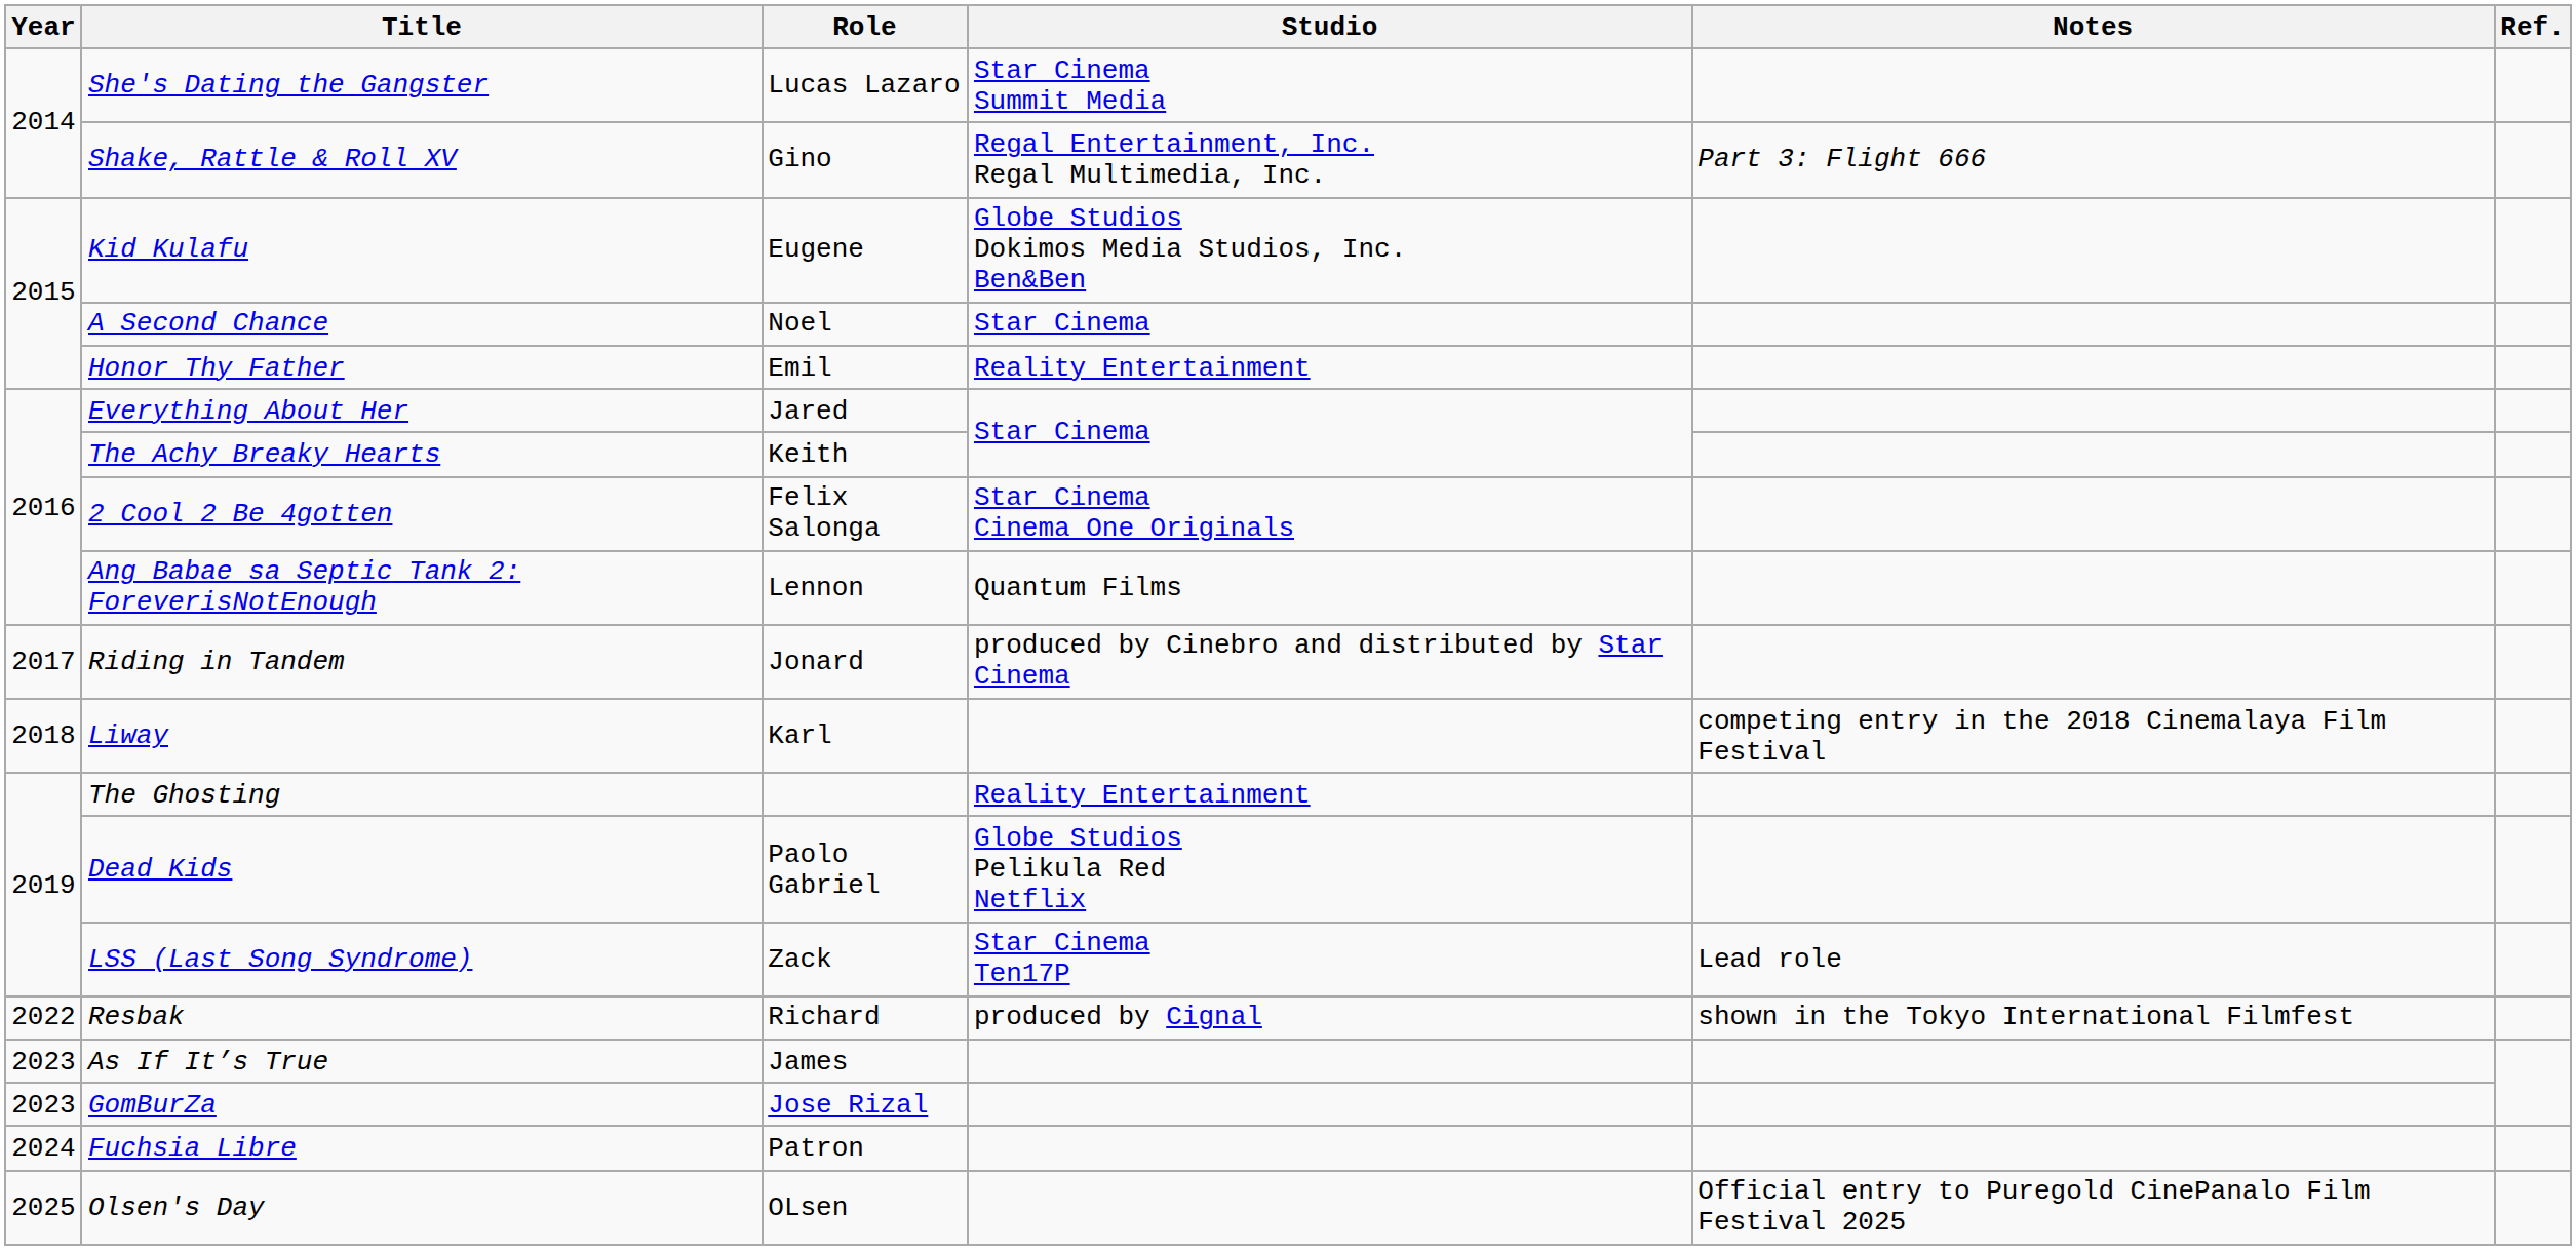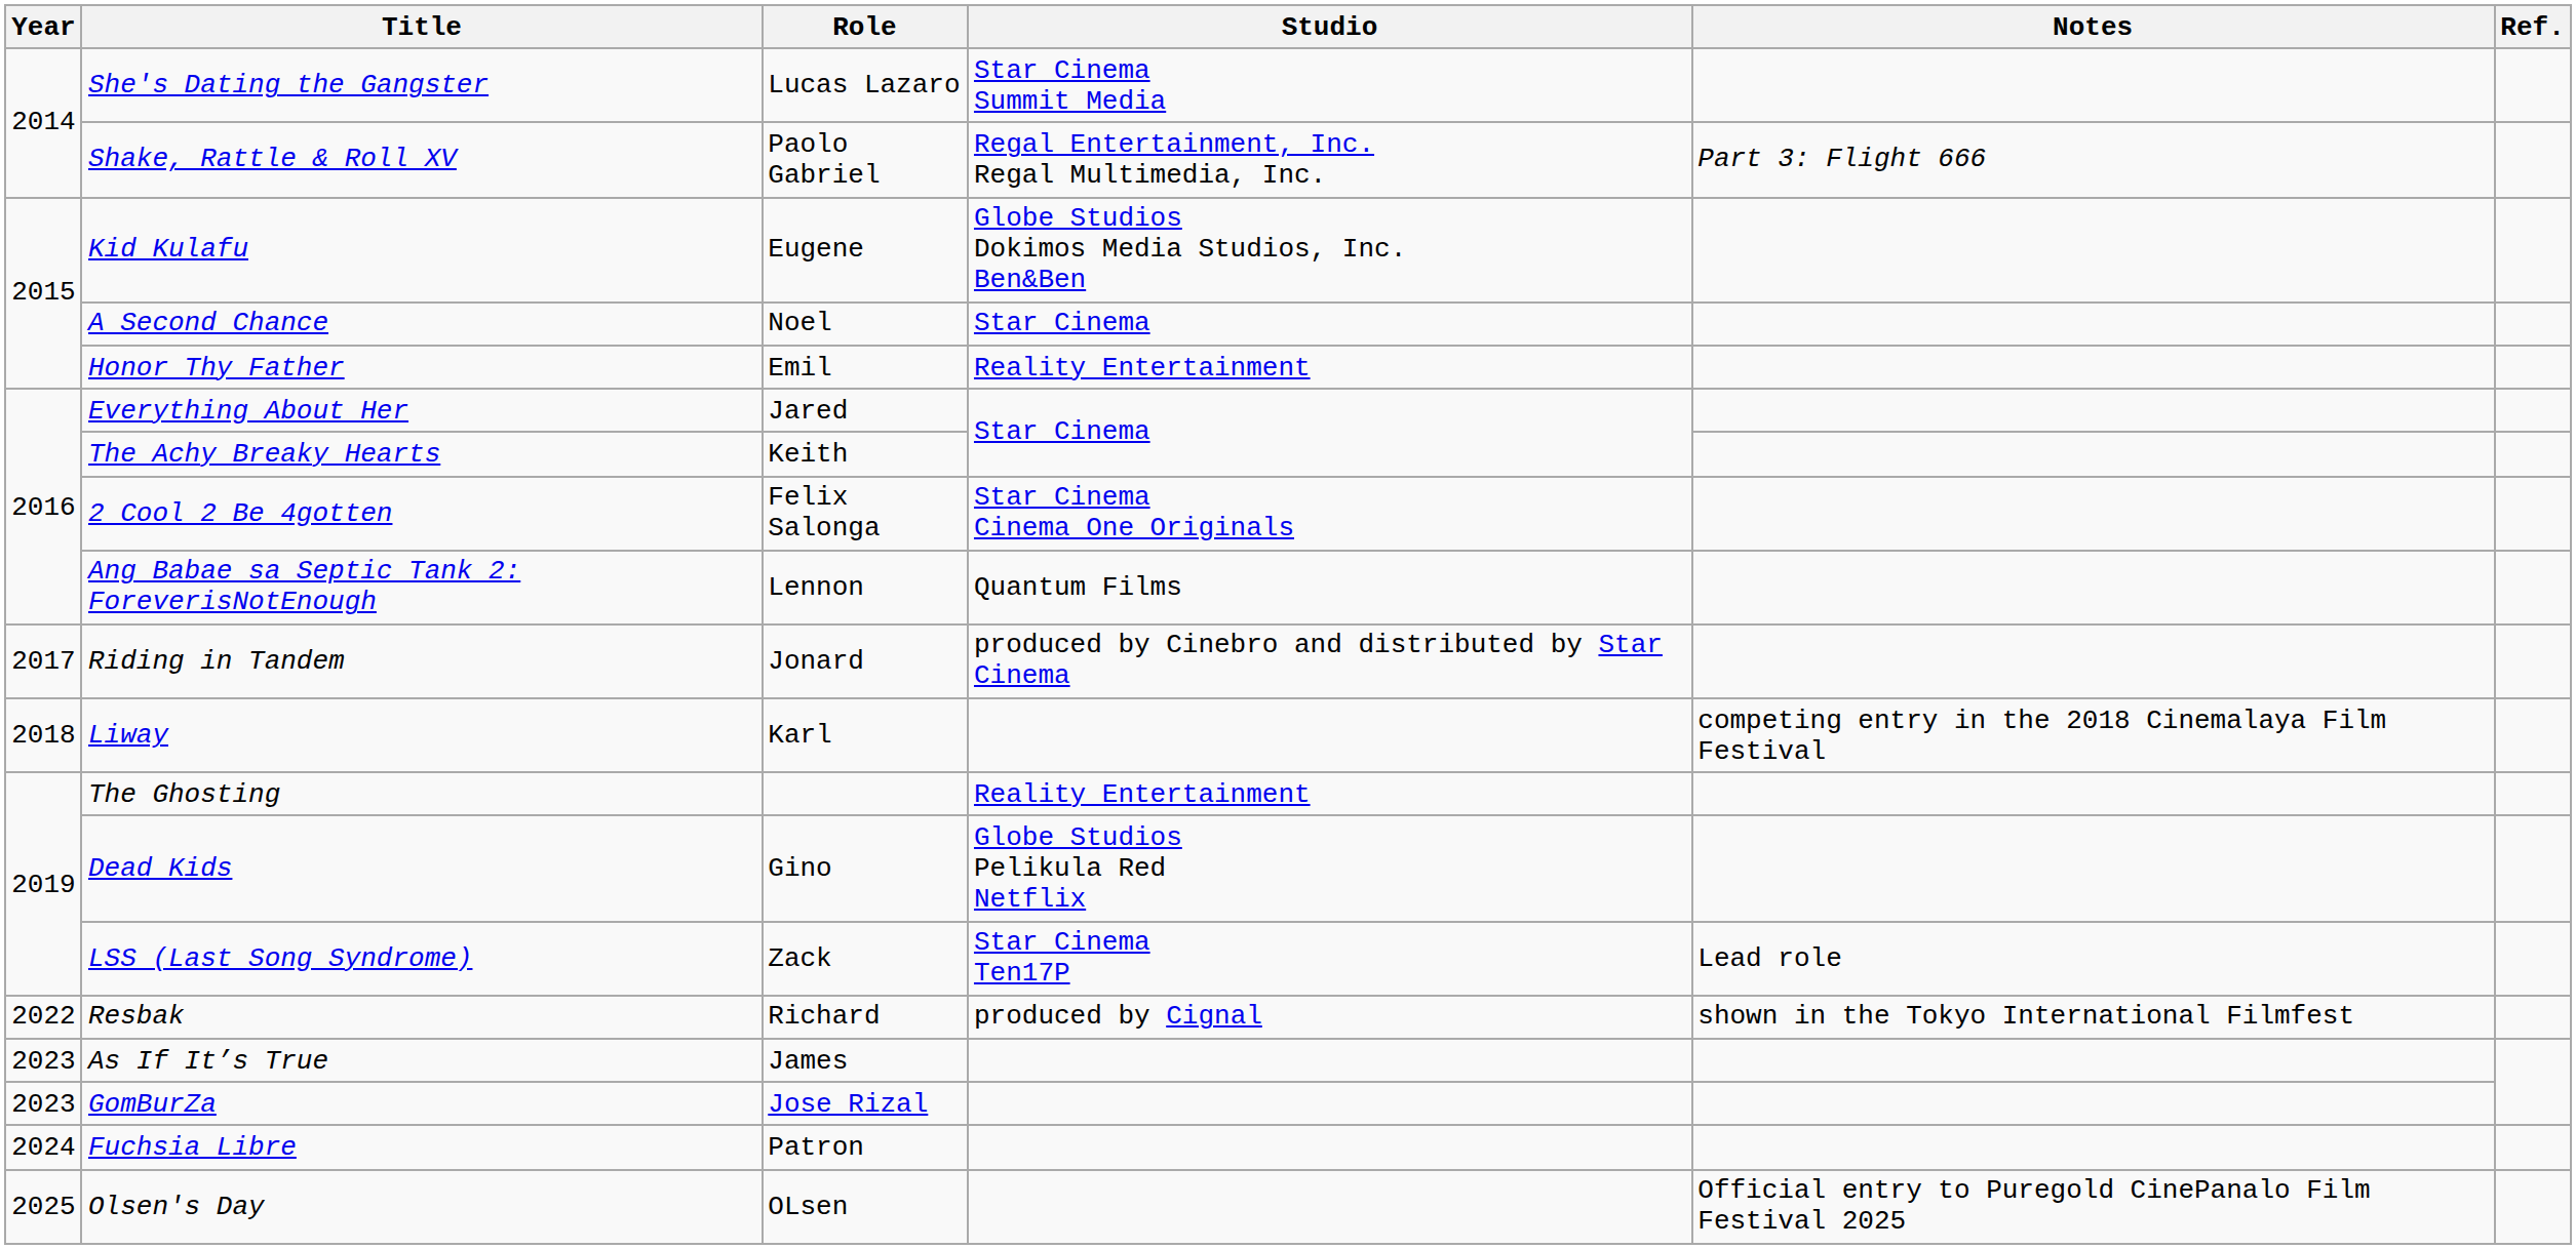Shake, Rattle & Roll XV | Role: Gino -> Paolo Gabriel
Dead Kids | Role: Paolo Gabriel -> Gino
